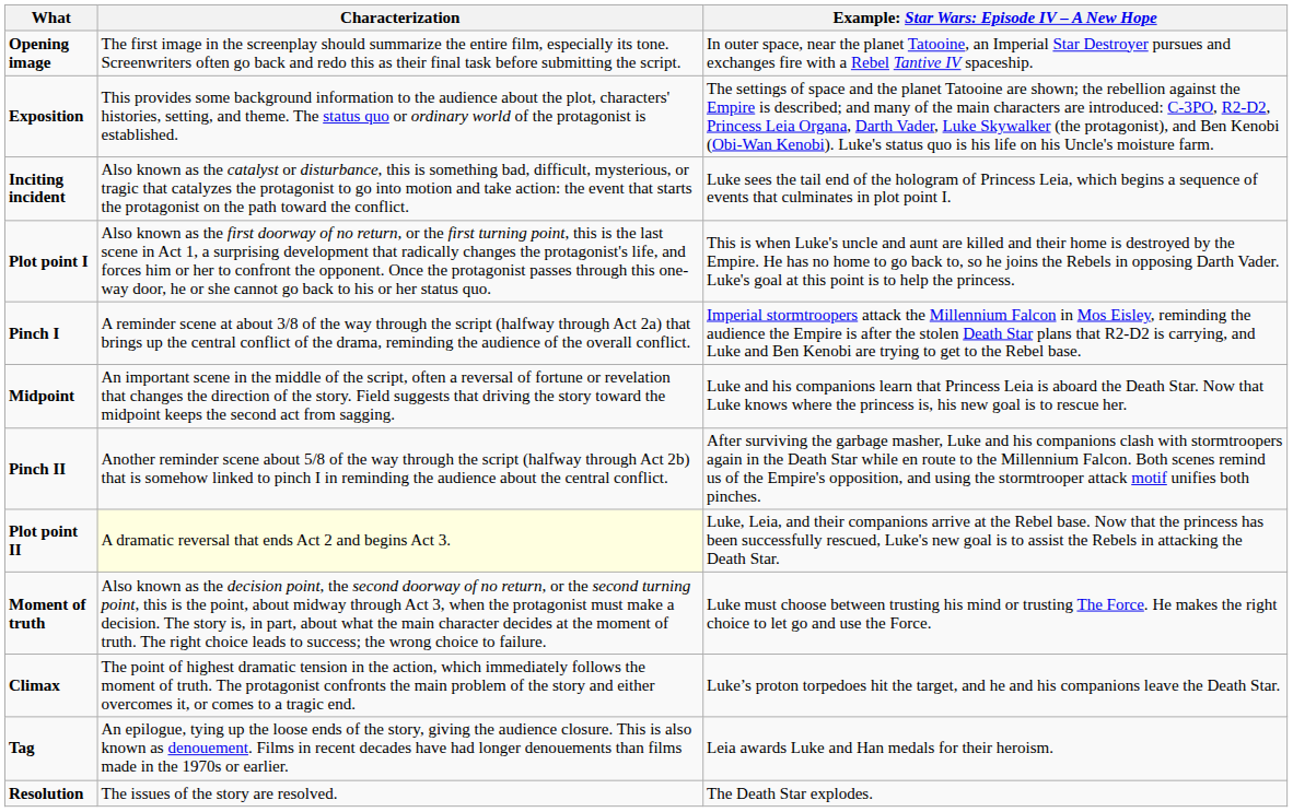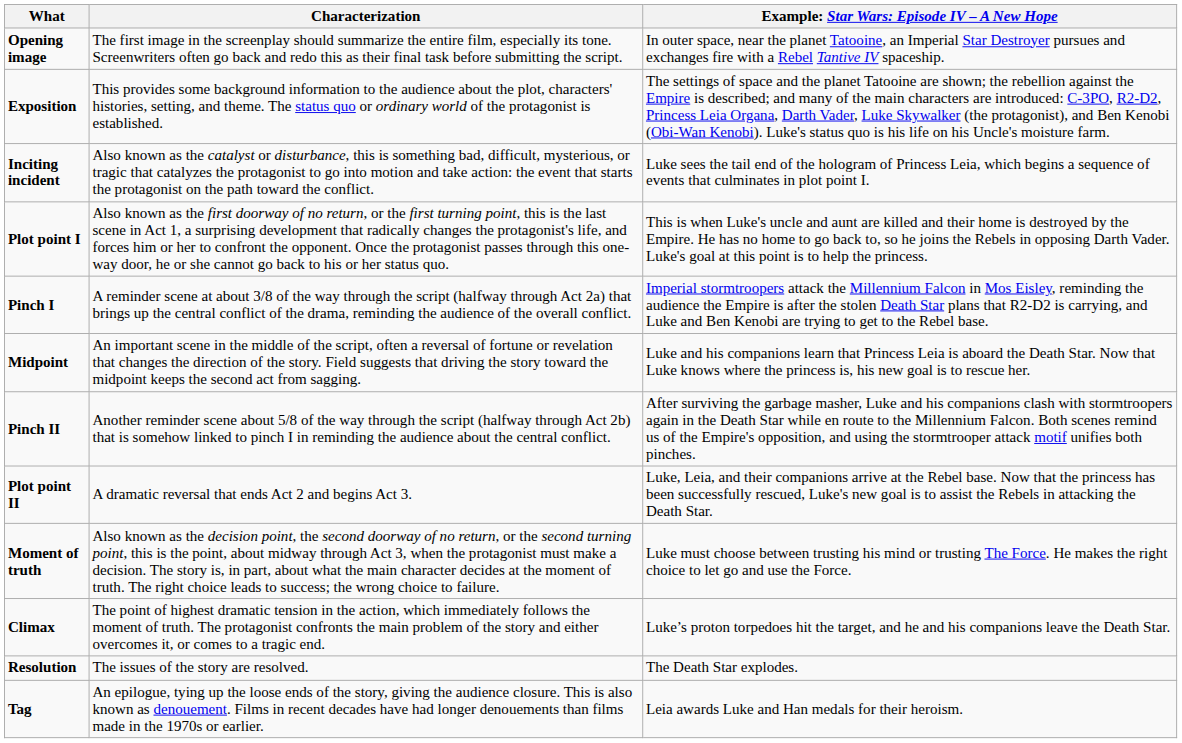Plot point II | Characterization: lightyellow background -> no background
rows swapped: Resolution <-> Tag
